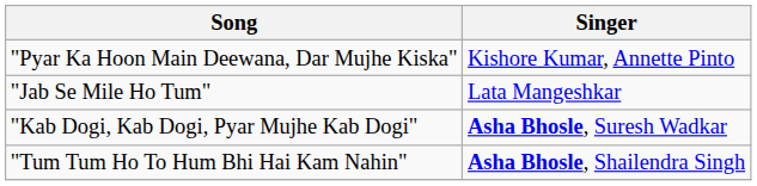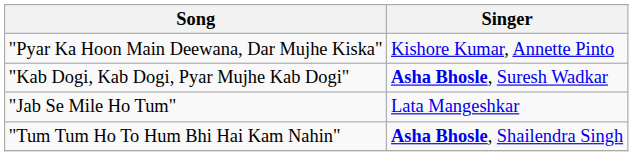rows swapped: "Jab Se Mile Ho Tum" <-> "Kab Dogi, Kab Dogi, Pyar Mujhe Kab Dogi"
